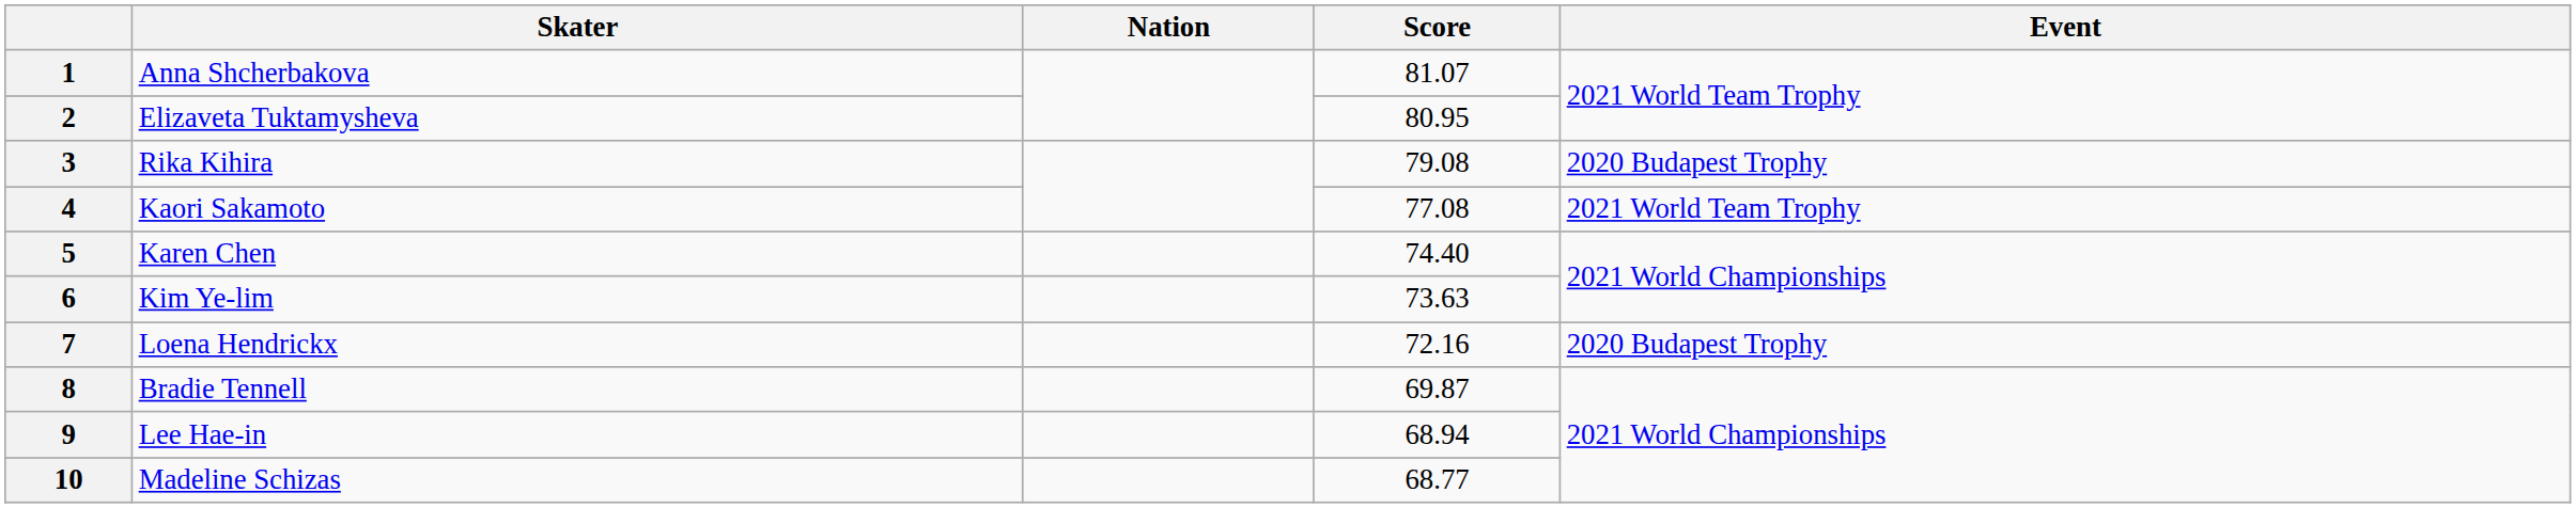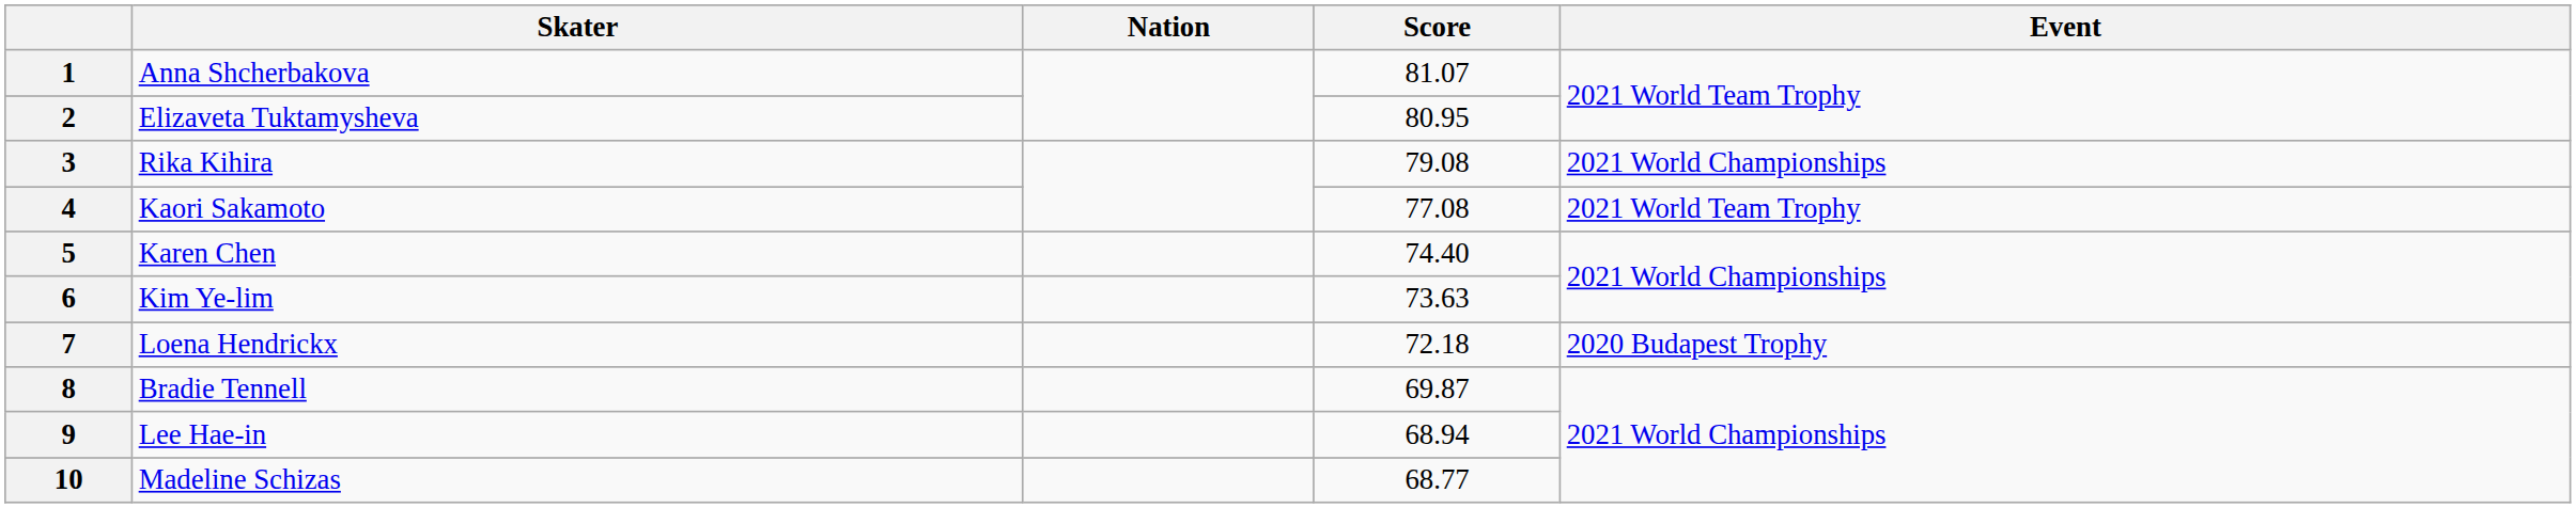3 | Event: 2020 Budapest Trophy -> 2021 World Championships
7 | Score: 72.16 -> 72.18
